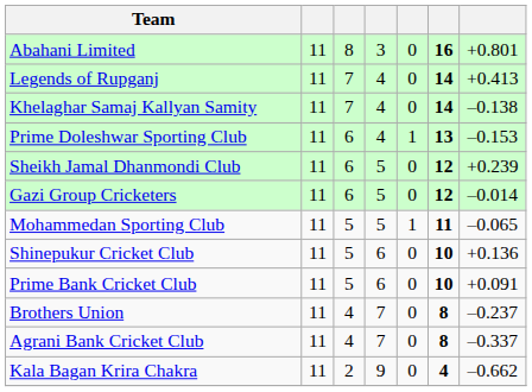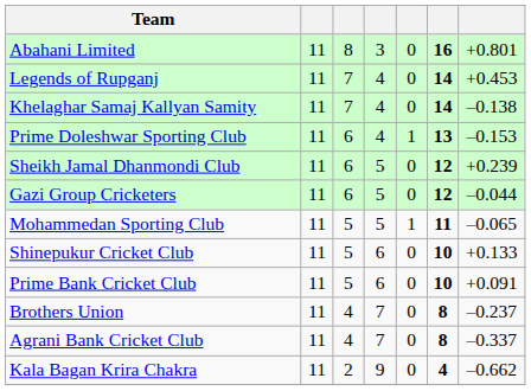Legends of Rupganj | column 7: +0.413 -> +0.453
Gazi Group Cricketers | column 7: –0.014 -> –0.044
Shinepukur Cricket Club | column 7: +0.136 -> +0.133
